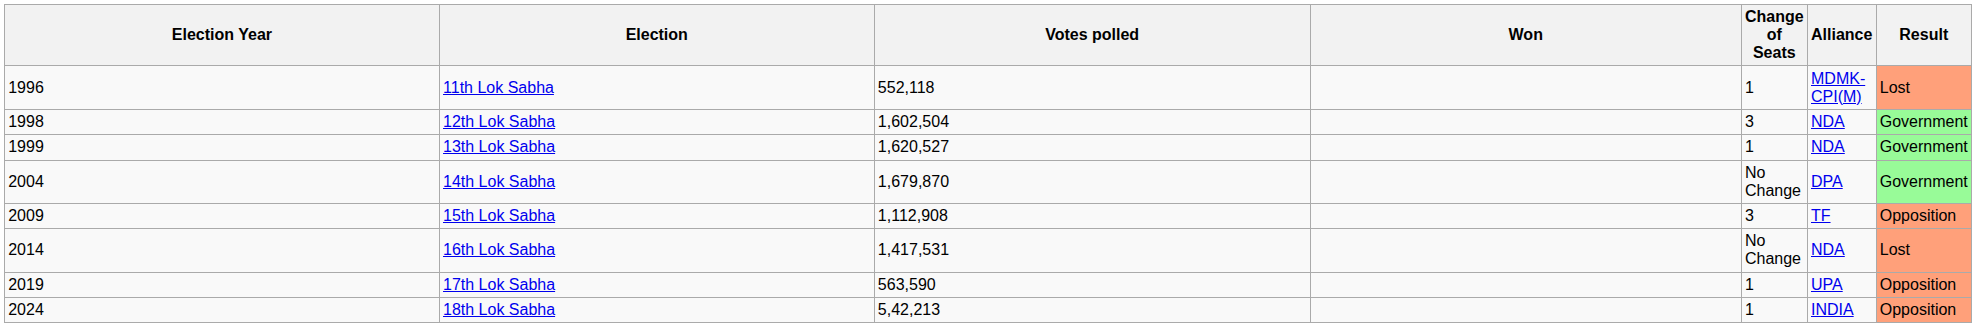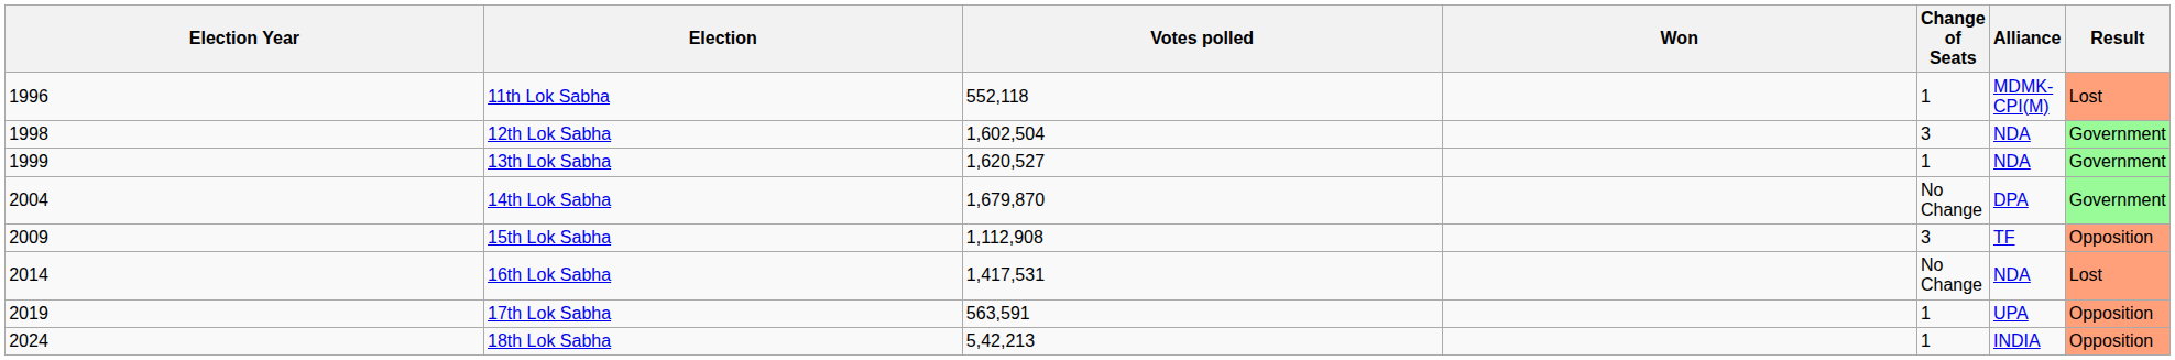17th Lok Sabha | Votes polled: 563,590 -> 563,591
